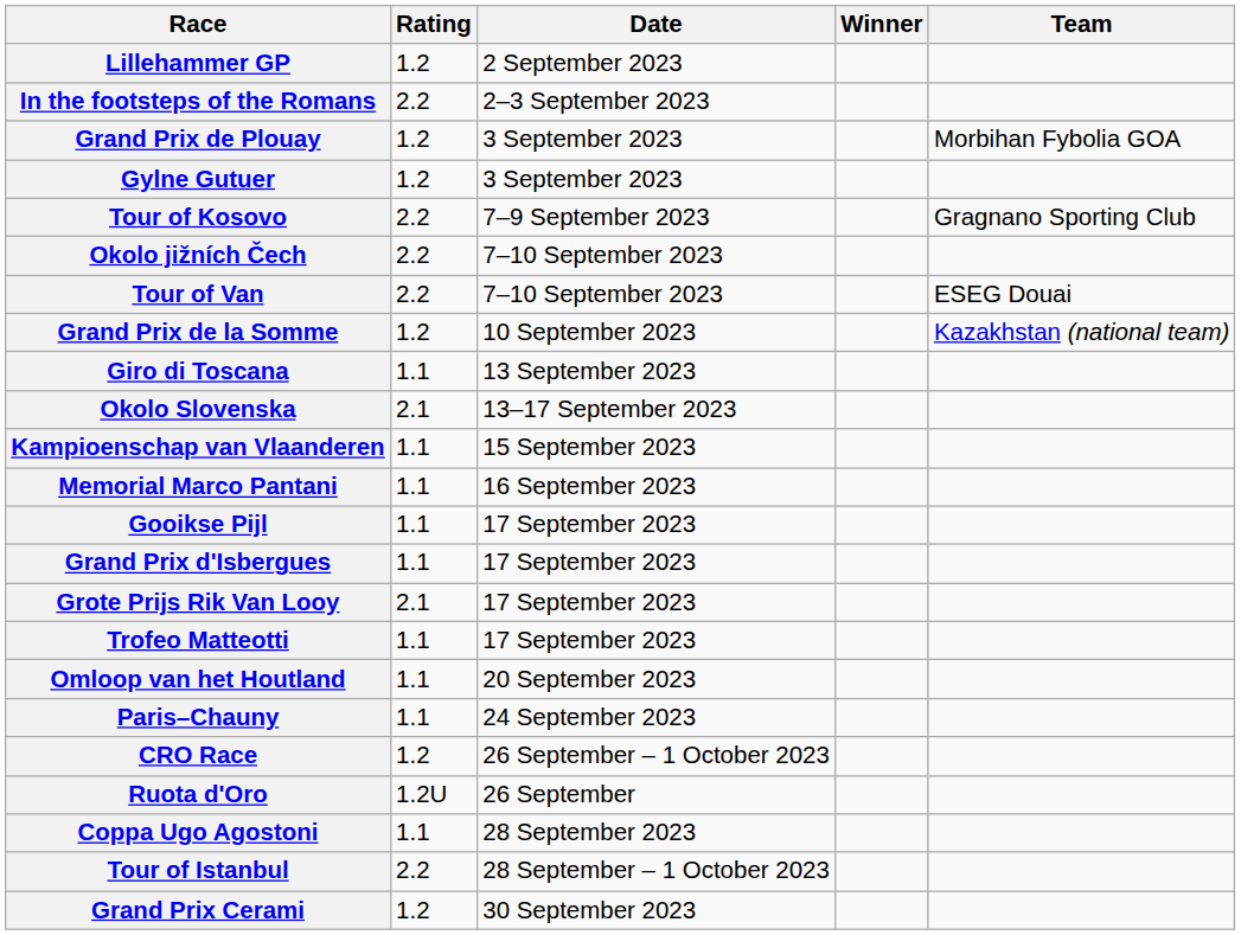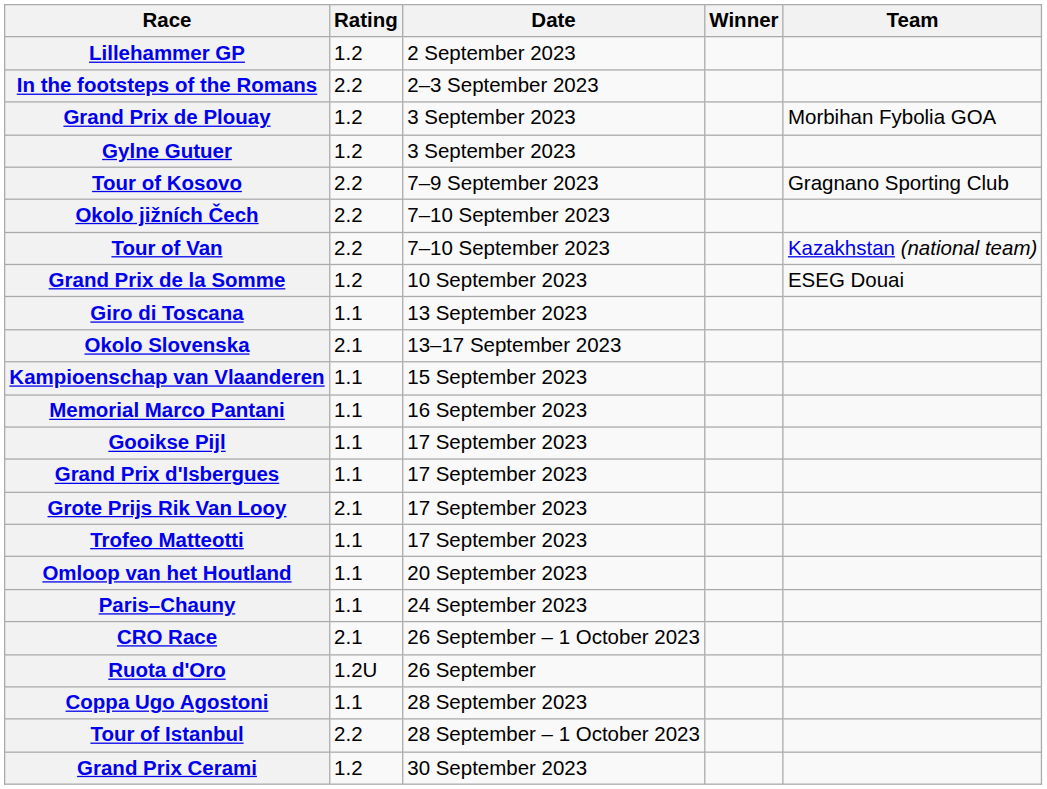Tour of Van | Team: ESEG Douai -> Kazakhstan (national team)
Grand Prix de la Somme | Team: Kazakhstan (national team) -> ESEG Douai
CRO Race | Rating: 1.2 -> 2.1
